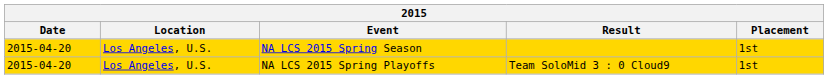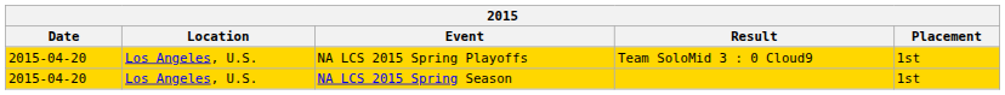rows swapped: NA LCS 2015 Spring Season <-> NA LCS 2015 Spring Playoffs
